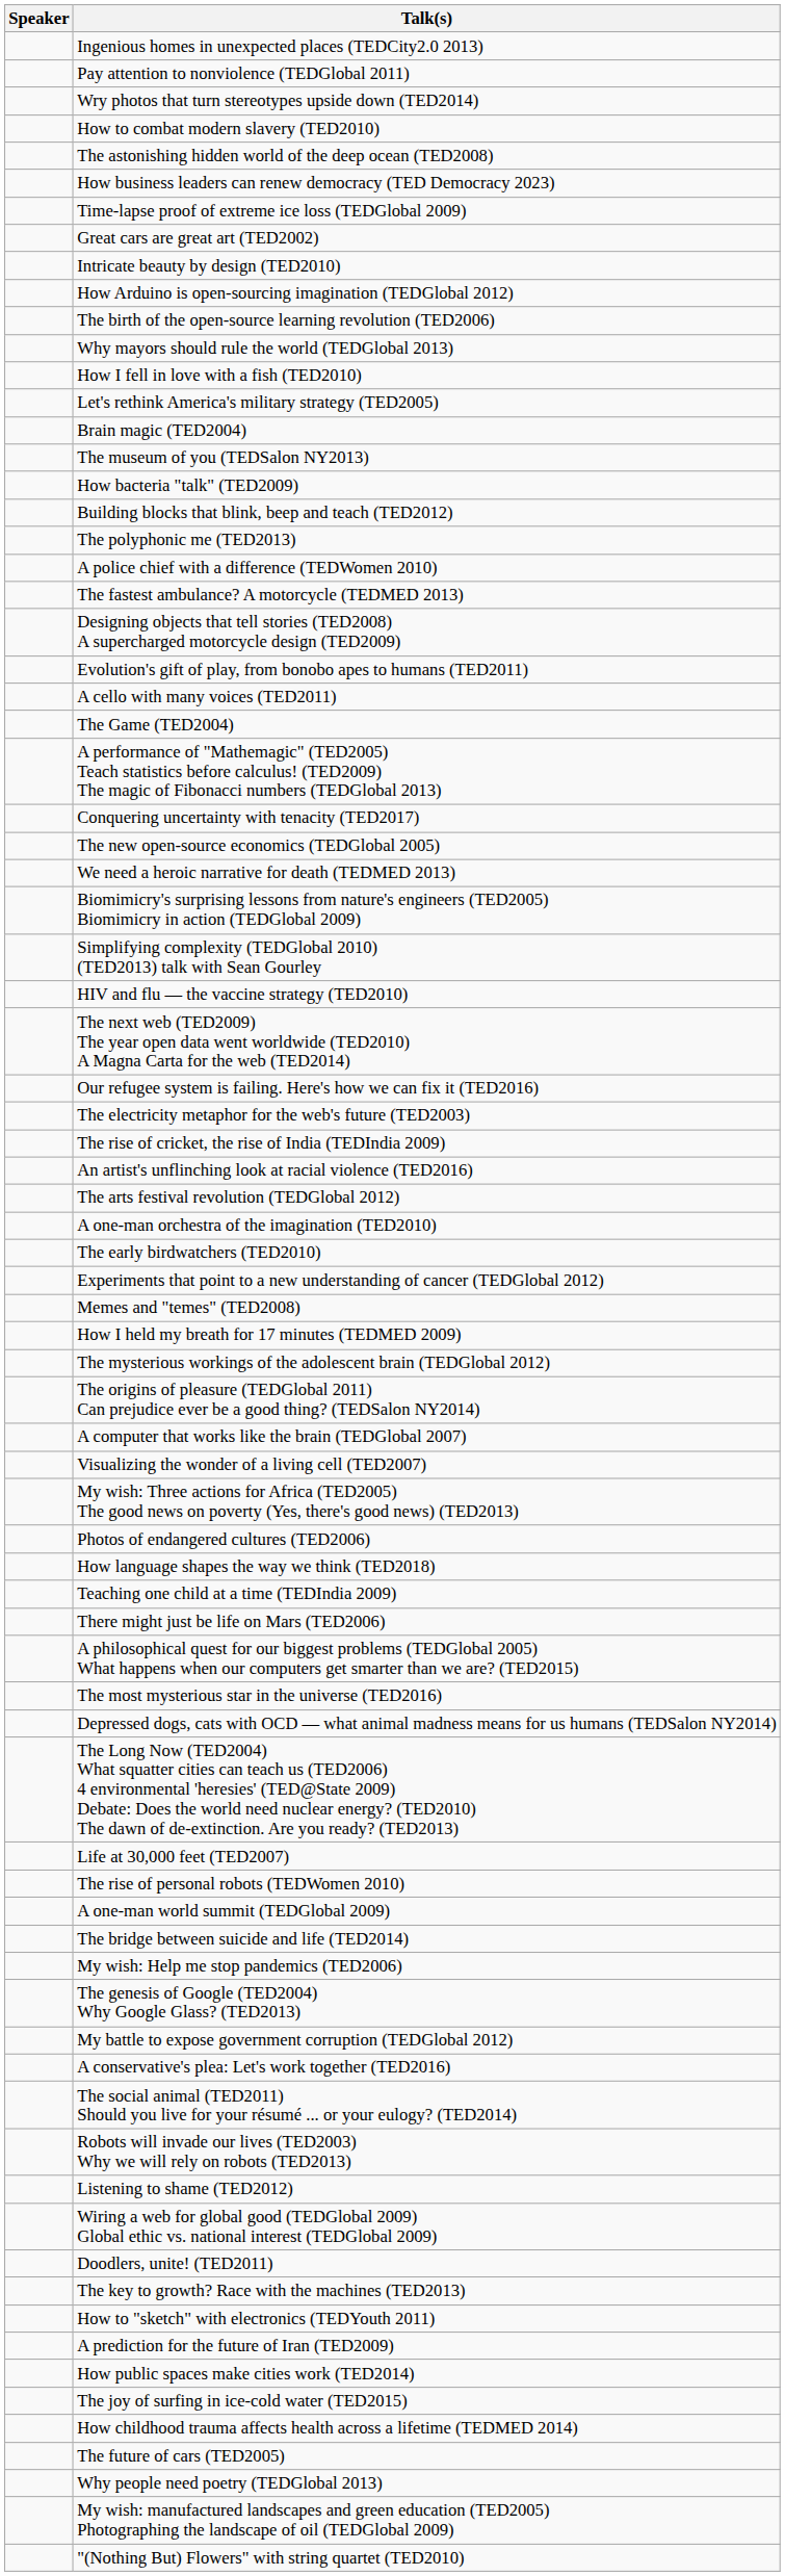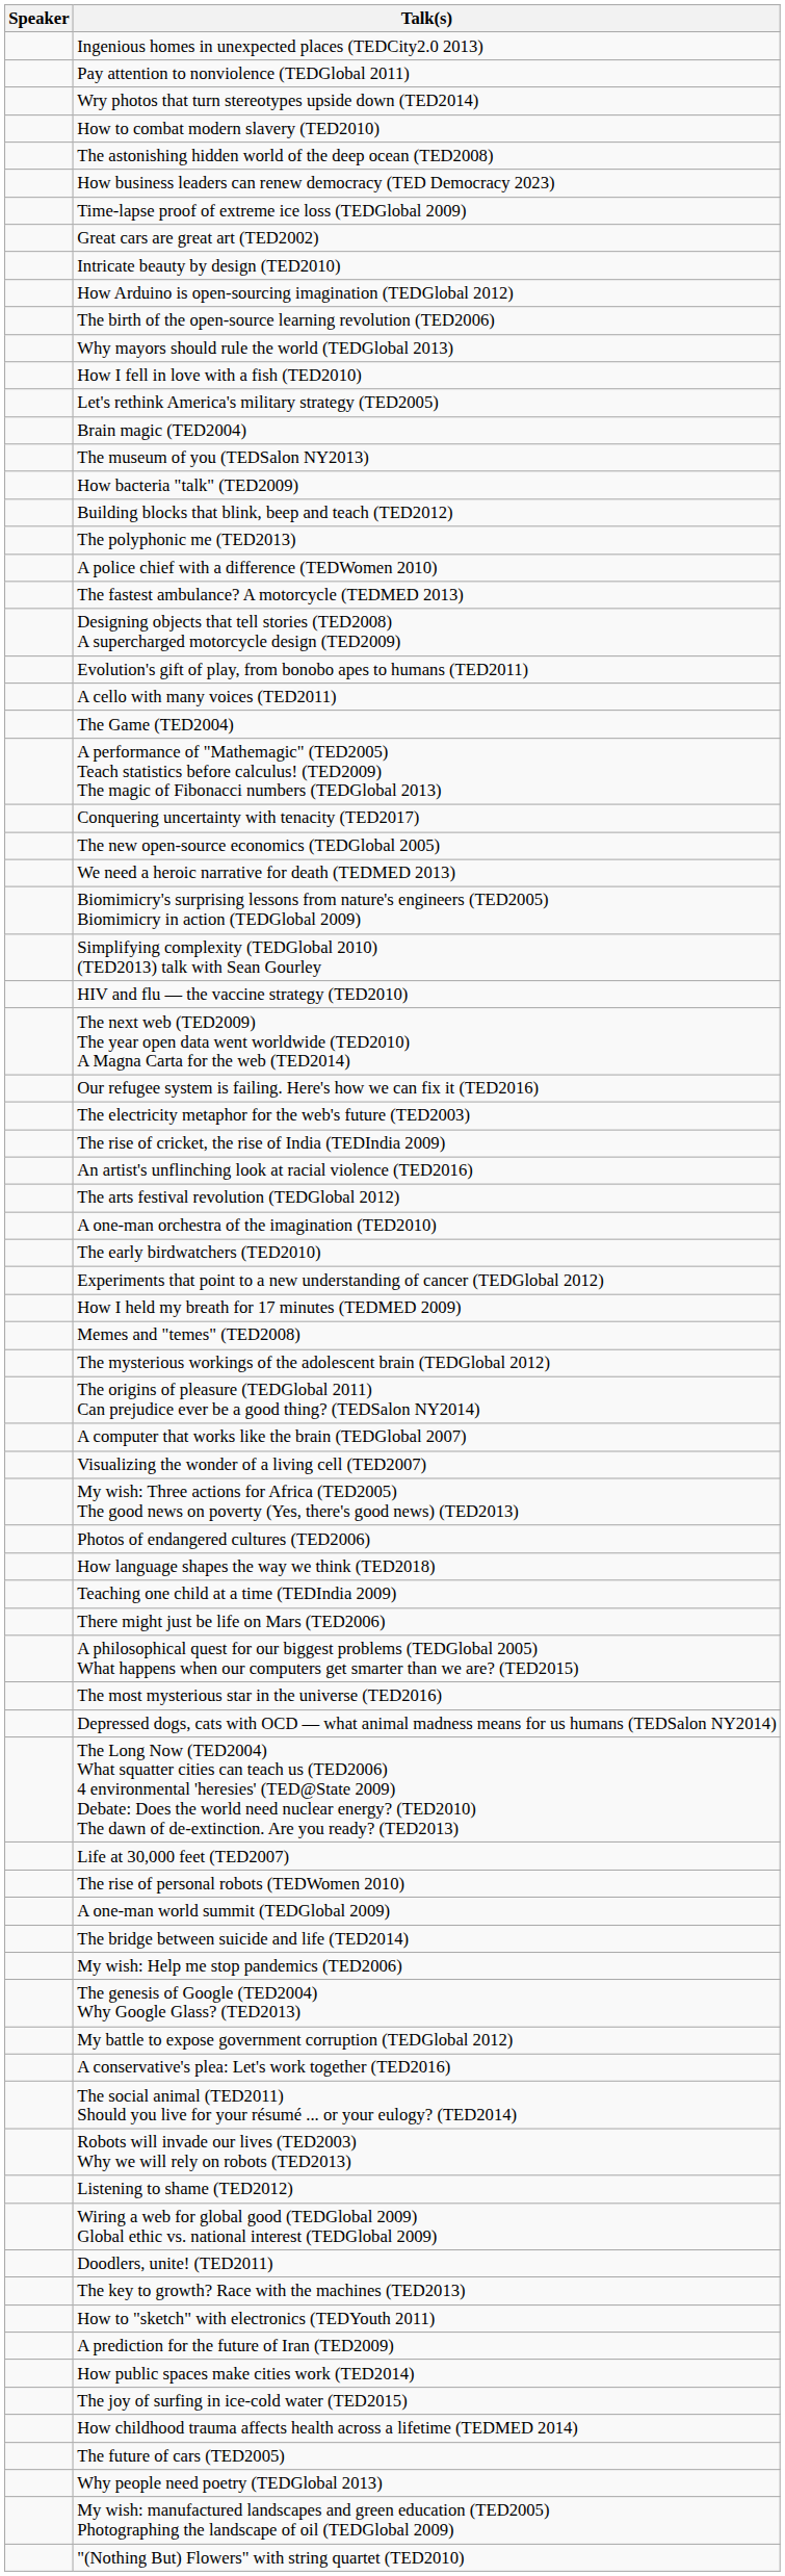rows swapped: Memes and "temes" (TED2008) <-> How I held my breath for 17 minutes (TEDMED 2009)
